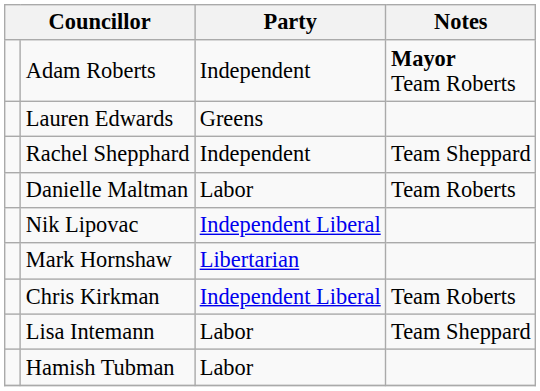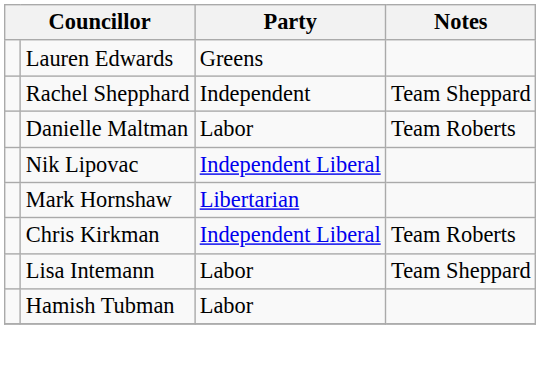- row: Adam Roberts | Independent | Mayor Team Roberts
